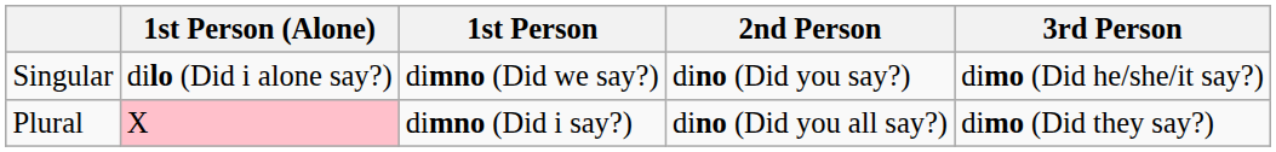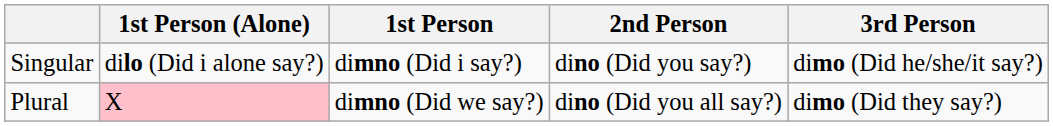Singular | 1st Person: dimno (Did we say?) -> dimno (Did i say?)
Plural | 1st Person: dimno (Did i say?) -> dimno (Did we say?)
